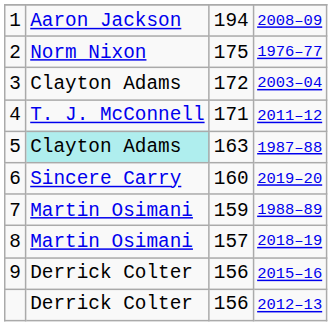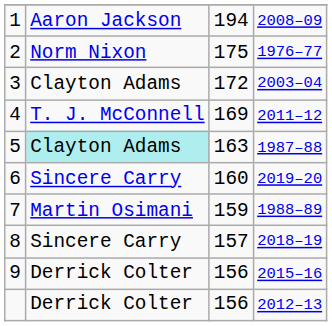4 | column 3: 171 -> 169
8 | column 2: Martin Osimani -> Sincere Carry
